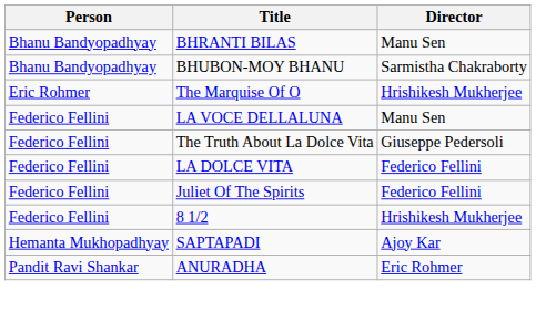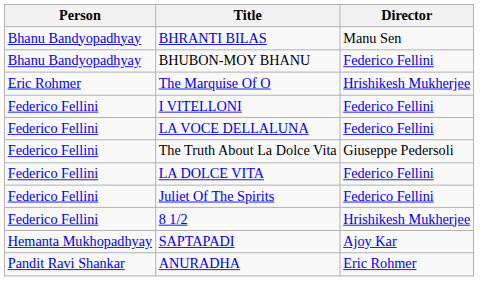BHUBON-MOY BHANU | Director: Sarmistha Chakraborty -> Federico Fellini
+ row: Federico Fellini | I VITELLONI | Federico Fellini
LA VOCE DELLALUNA | Director: Manu Sen -> Federico Fellini
